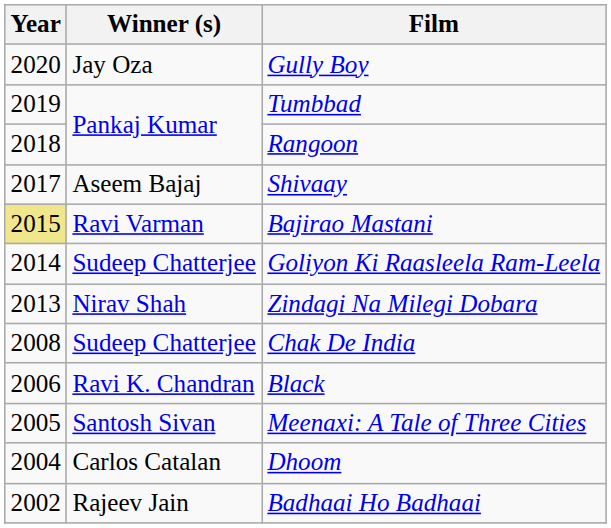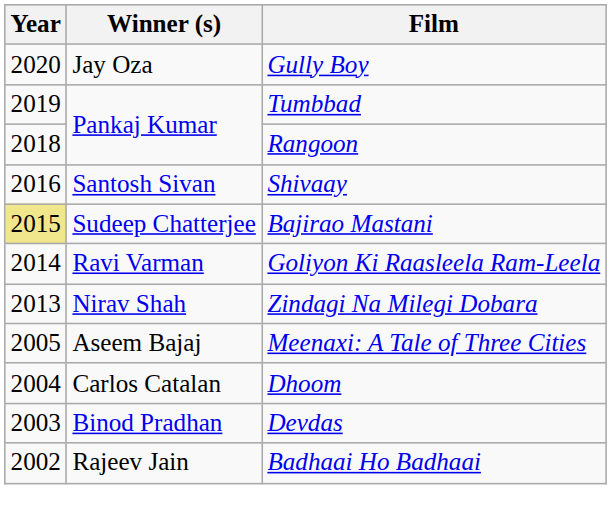Shivaay | Year: 2017 -> 2016
Shivaay | Winner (s): Aseem Bajaj -> Santosh Sivan
Bajirao Mastani | Winner (s): Ravi Varman -> Sudeep Chatterjee
Goliyon Ki Raasleela Ram-Leela | Winner (s): Sudeep Chatterjee -> Ravi Varman
- row: 2008 | Sudeep Chatterjee | Chak De India
- row: 2006 | Ravi K. Chandran | Black
Meenaxi: A Tale of Three Cities | Winner (s): Santosh Sivan -> Aseem Bajaj
+ row: 2003 | Binod Pradhan | Devdas
